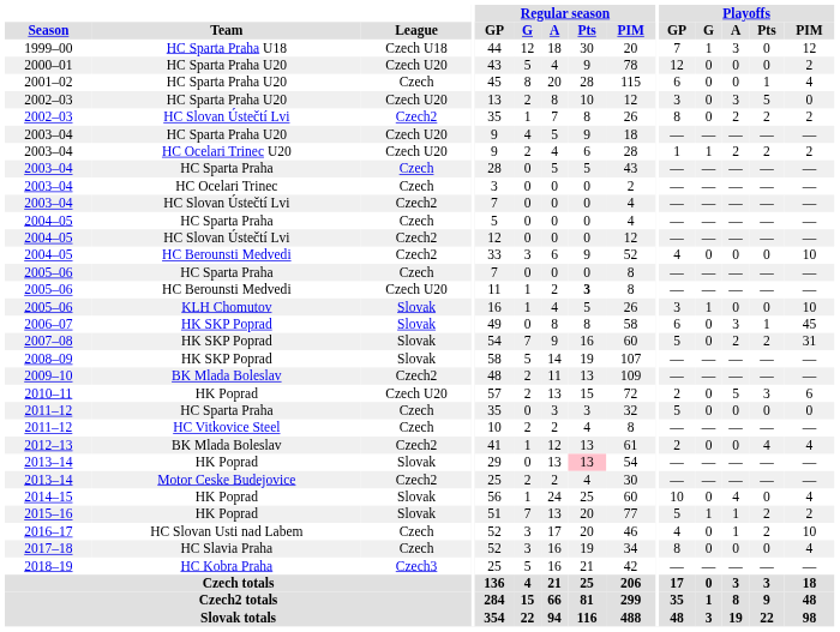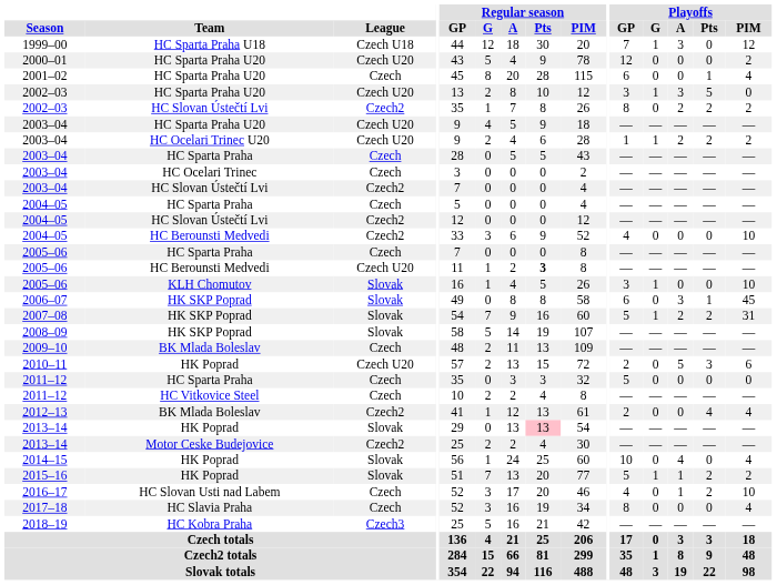2002–03 / HC Sparta Praha U20 | Playoffs / G: 0 -> 1
2007–08 | Playoffs / G: 0 -> 1
2009–10 | League: Czech2 -> Czech
